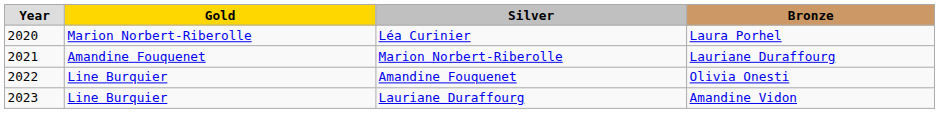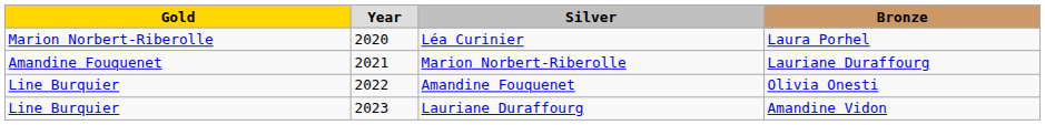columns swapped: Year <-> Gold
